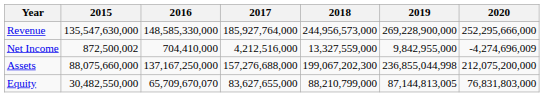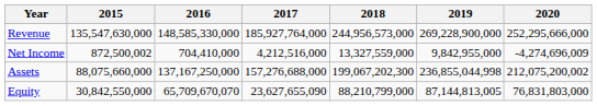Assets | 2020: 212,075,200,000 -> 212,075,200,002
Equity | 2015: 30,482,550,000 -> 30,842,550,000
Equity | 2017: 83,627,655,000 -> 23,627,655,090
